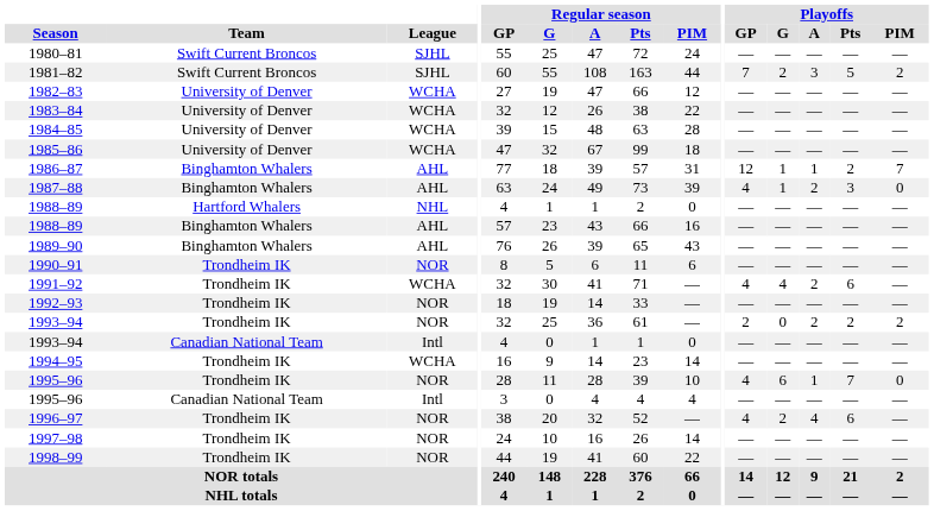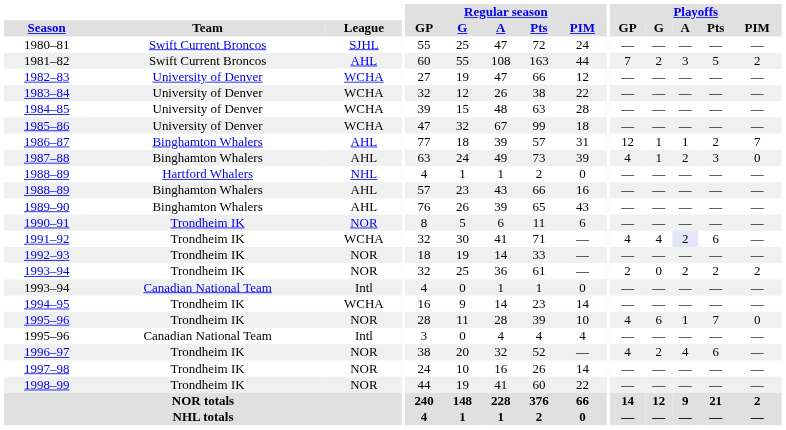1981–82 | League: SJHL -> AHL
1991–92 | Playoffs / A: no background -> lavender background
